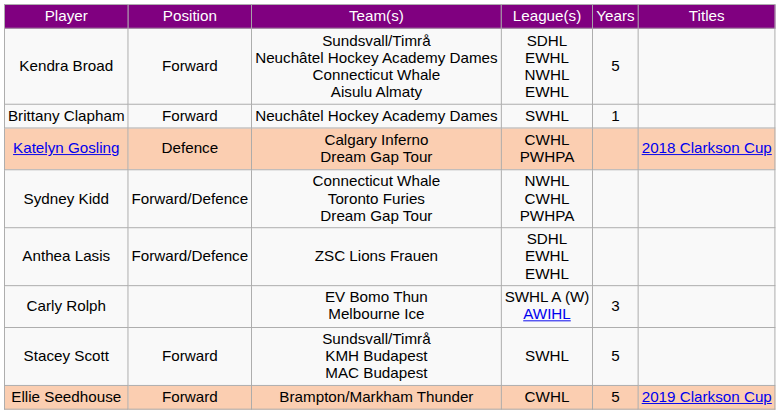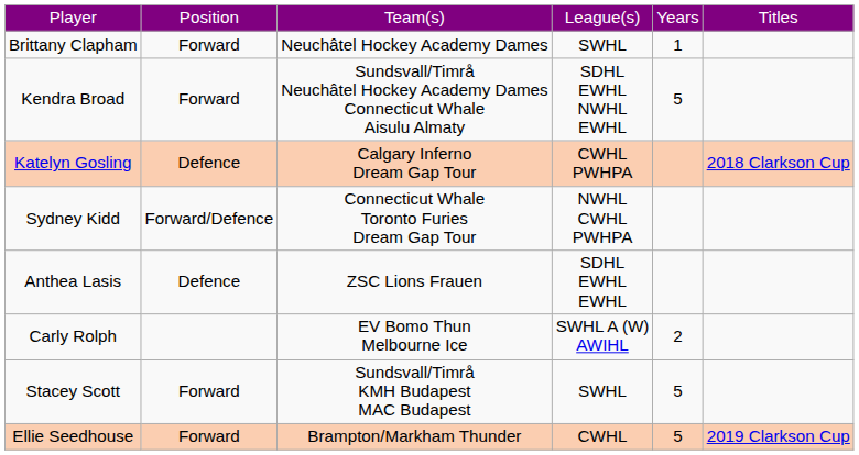rows swapped: Brittany Clapham <-> Kendra Broad
Anthea Lasis | column 2: Forward/Defence -> Defence
Carly Rolph | column 5: 3 -> 2
